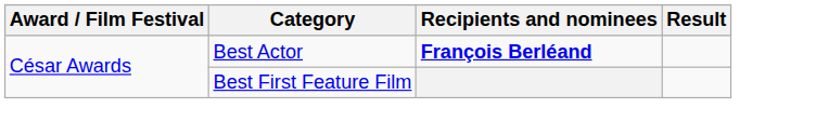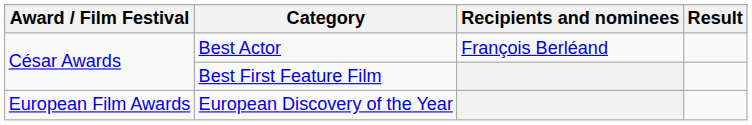Best Actor | Recipients and nominees: bold -> normal
+ row: European Film Awards | European Discovery of the Year
